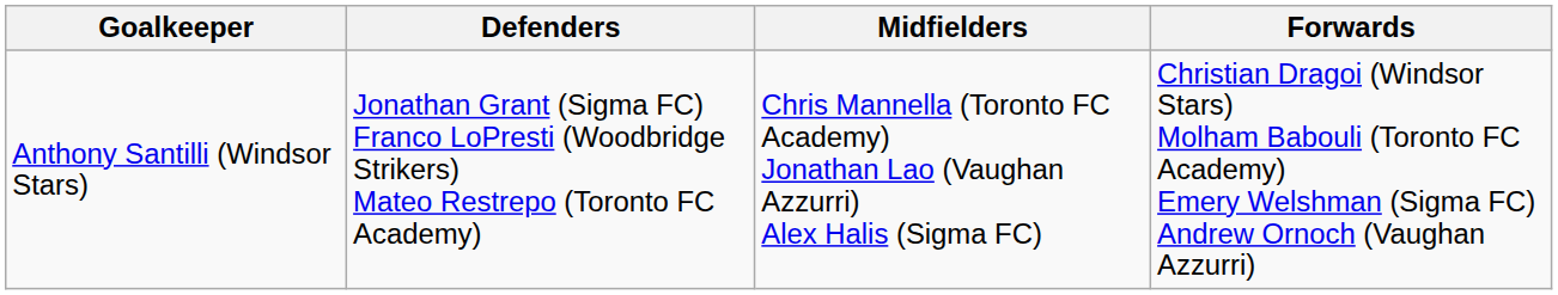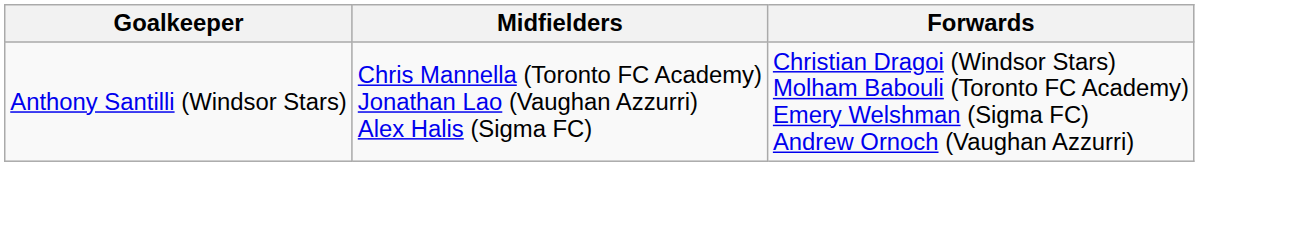- column: Defenders | Jonathan Grant (Sigma FC) Franco LoPresti (Woodbridge Strikers) Mateo Restrepo (Toronto FC Academy)
